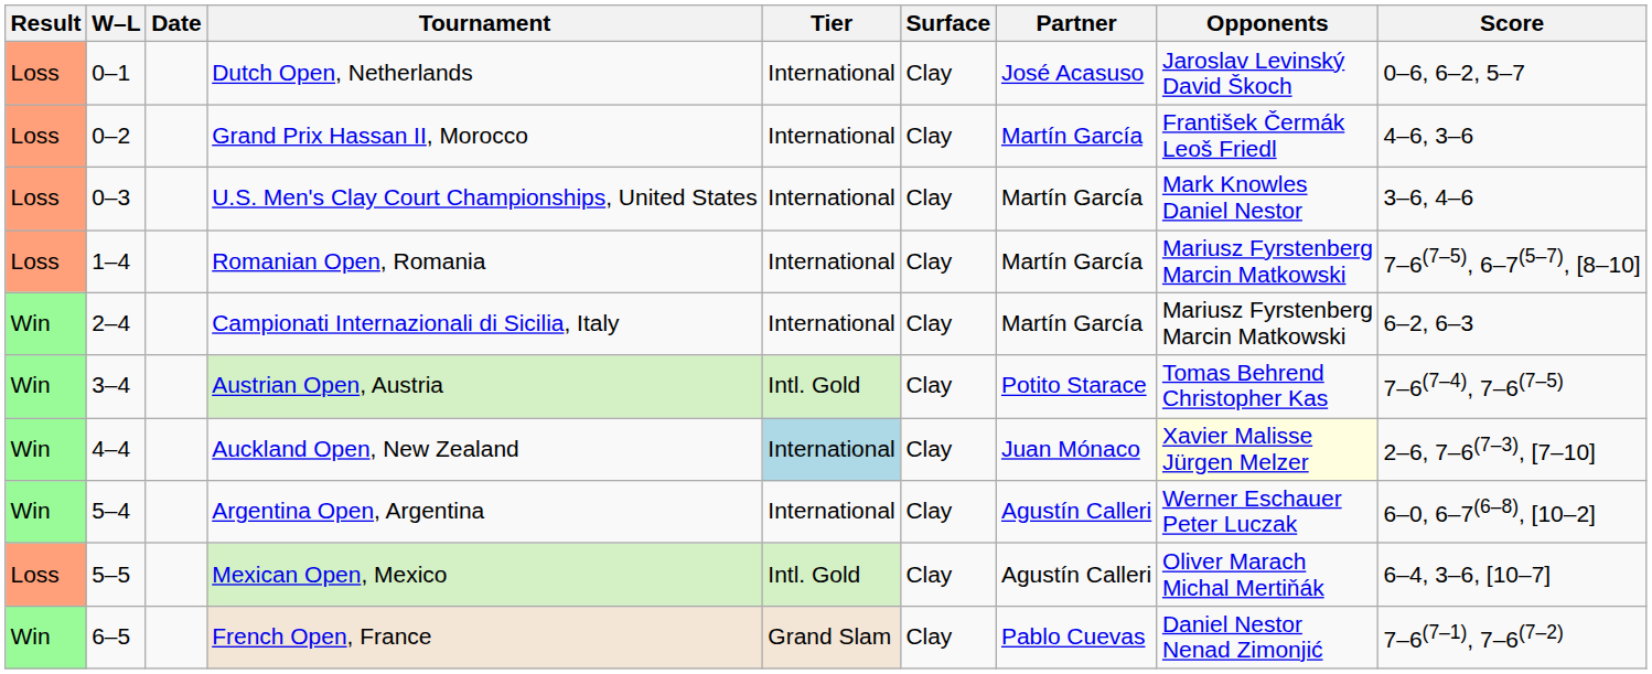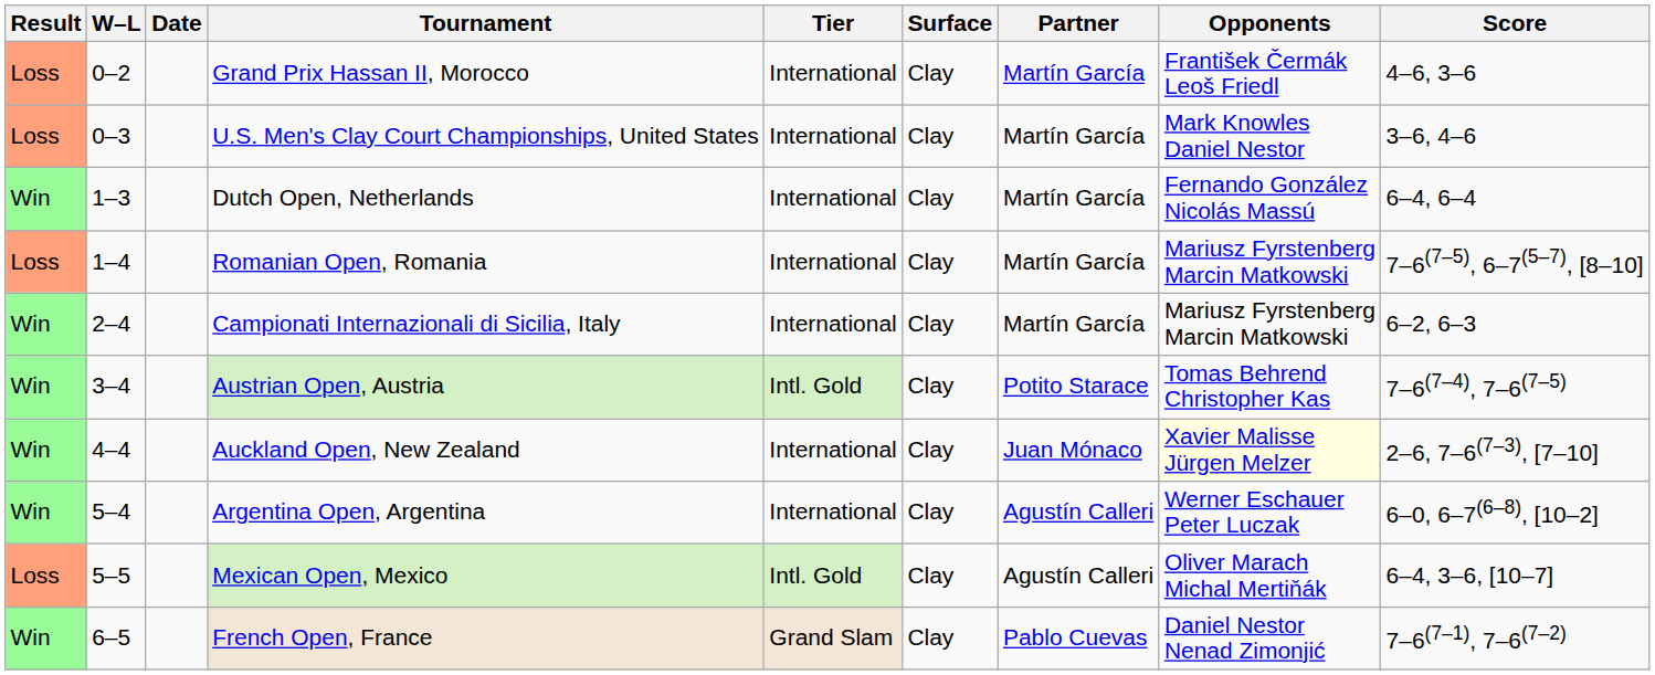- row: Loss | 0–1 | Dutch Open, Netherlands | International | Clay | José Acasuso | Jaroslav Levinský David Škoch | 0–6, 6–2, 5–7
+ row: Win | 1–3 | Dutch Open, Netherlands | International | Clay | Martín García | Fernando González Nicolás Massú | 6–4, 6–4
Auckland Open, New Zealand | Tier: lightblue background -> no background
